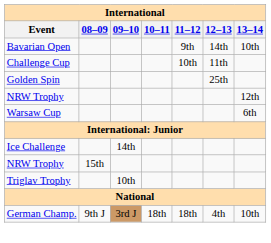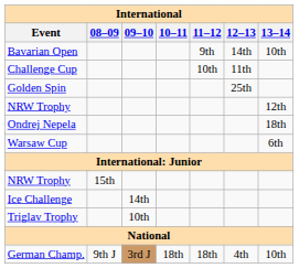+ row: Ondrej Nepela | 18th
rows swapped: Ice Challenge <-> NRW Trophy / 15th
